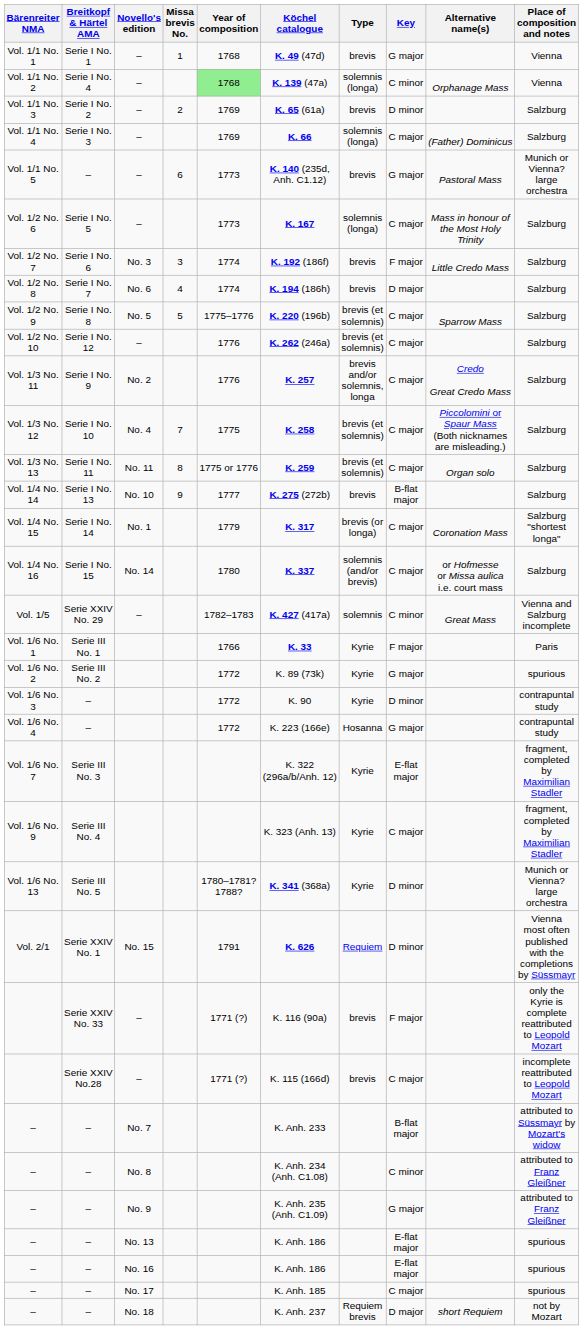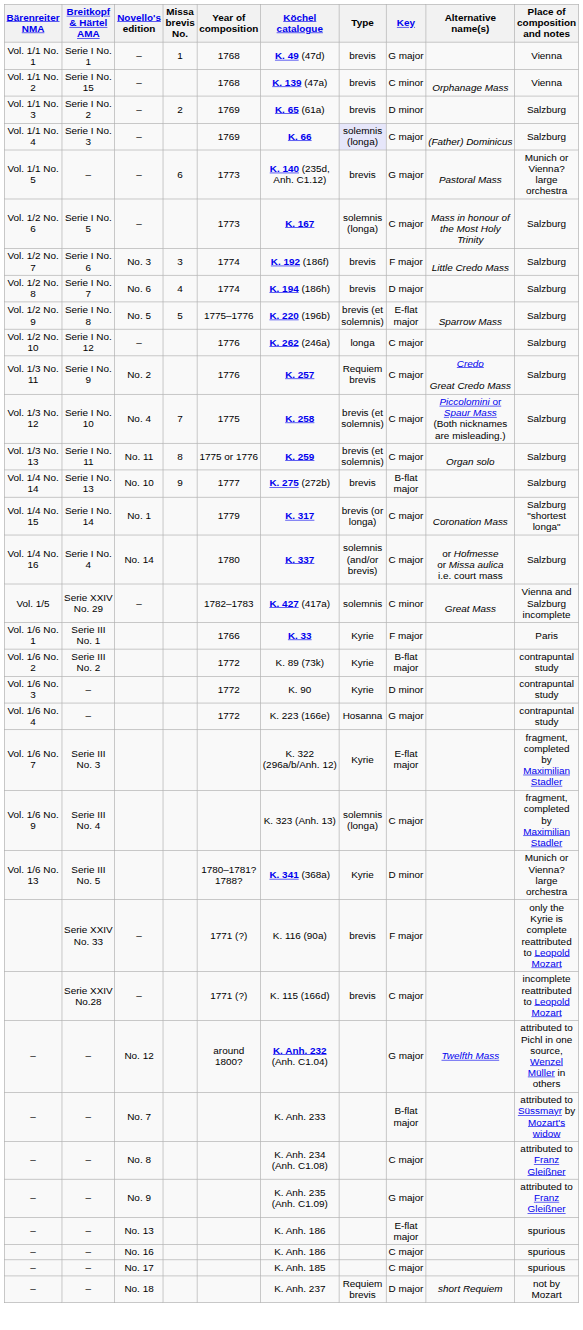Vol. 1/1 No. 2 | Breitkopf & Härtel AMA: Serie I No. 4 -> Serie I No. 15
Vol. 1/1 No. 2 | Year of composition: lightgreen background -> no background
Vol. 1/1 No. 2 | Type: solemnis (longa) -> brevis
Vol. 1/1 No. 4 | Type: no background -> lavender background
Vol. 1/2 No. 9 | Key: C major -> E-flat major
Vol. 1/2 No. 10 | Type: brevis (et solemnis) -> longa
Vol. 1/3 No. 11 | Type: brevis and/or solemnis, longa -> Requiem brevis
Vol. 1/4 No. 16 | Breitkopf & Härtel AMA: Serie I No. 15 -> Serie I No. 4
Vol. 1/6 No. 2 | Key: G major -> B-flat major
Vol. 1/6 No. 2 | Place of composition and notes: spurious -> contrapuntal study
Vol. 1/6 No. 9 | Type: Kyrie -> solemnis (longa)
- row: Vol. 2/1 | Serie XXIV No. 1 | No. 15 | 1791 | K. 626 | Requiem | D minor | Vienna most often published with the completions by Süssmayr
+ row: – | – | No. 12 | around 1800? | K. Anh. 232 (Anh. C1.04) | G major | Twelfth Mass | attributed to Pichl in one source, Wenzel Müller in others
– / No. 8 | Key: C minor -> C major
– / No. 16 | Key: E-flat major -> C major
